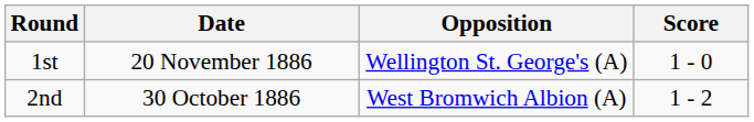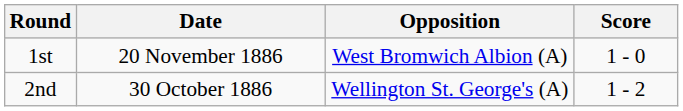1st | Opposition: Wellington St. George's (A) -> West Bromwich Albion (A)
2nd | Opposition: West Bromwich Albion (A) -> Wellington St. George's (A)
